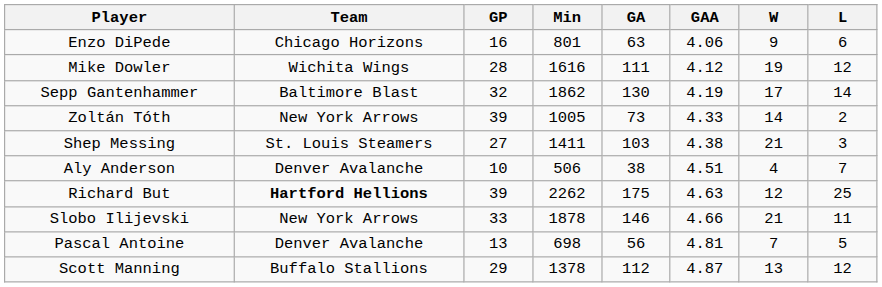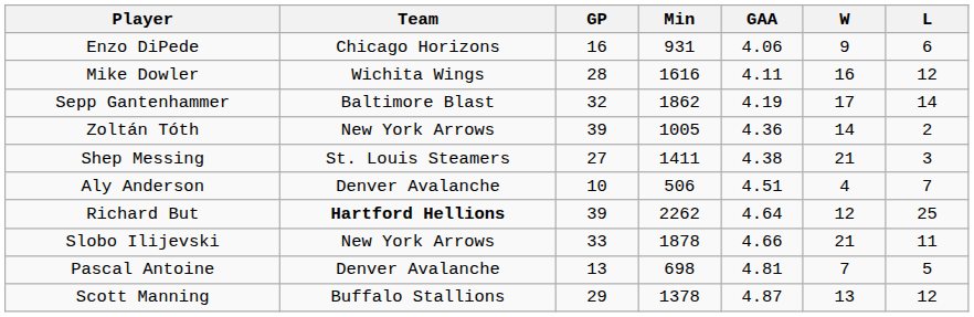- column: GA | 63 | 111 | 130 | 73 | 103 | 38 | 175 | 146 | 56 | 112
Enzo DiPede | Min: 801 -> 931
Mike Dowler | GAA: 4.12 -> 4.11
Mike Dowler | W: 19 -> 16
Zoltán Tóth | GAA: 4.33 -> 4.36
Richard But | GAA: 4.63 -> 4.64
